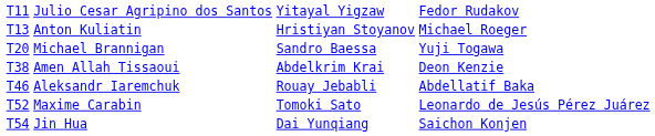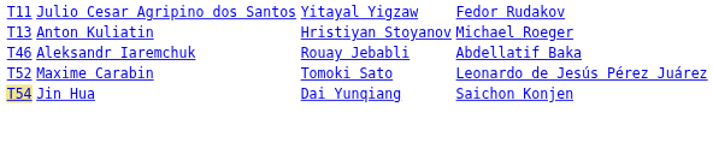- row: T20 | Michael Brannigan | Sandro Baessa | Yuji Togawa
- row: T38 | Amen Allah Tissaoui | Abdelkrim Krai | Deon Kenzie
Jin Hua | column 1: no background -> khaki background
